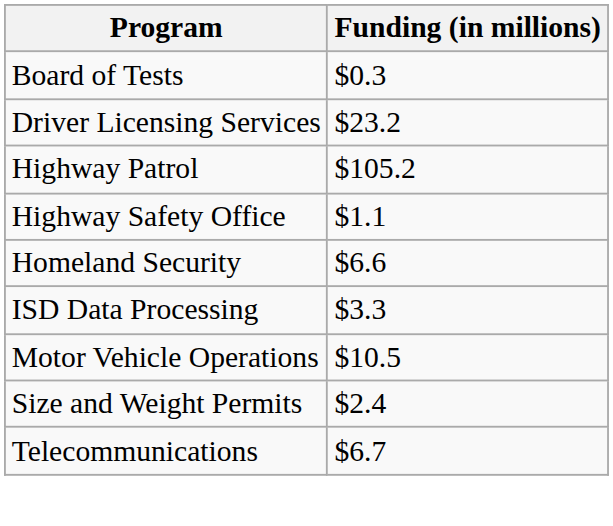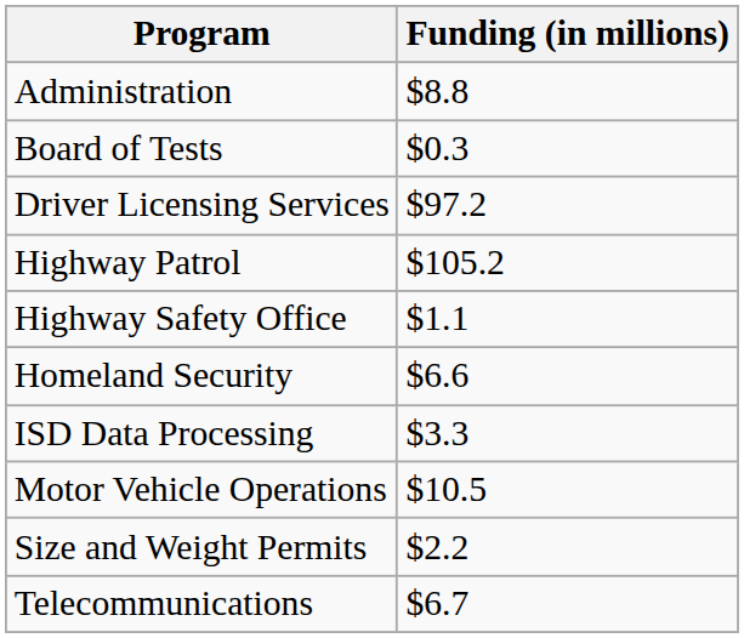+ row: Administration | $8.8
Driver Licensing Services | Funding (in millions): $23.2 -> $97.2
Size and Weight Permits | Funding (in millions): $2.4 -> $2.2
